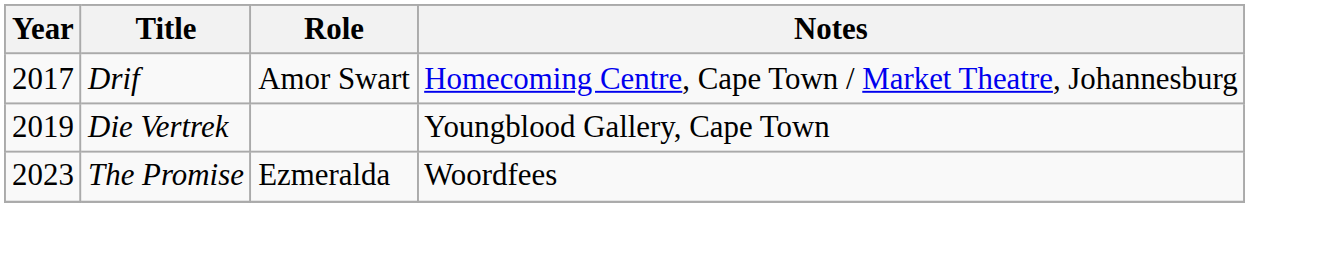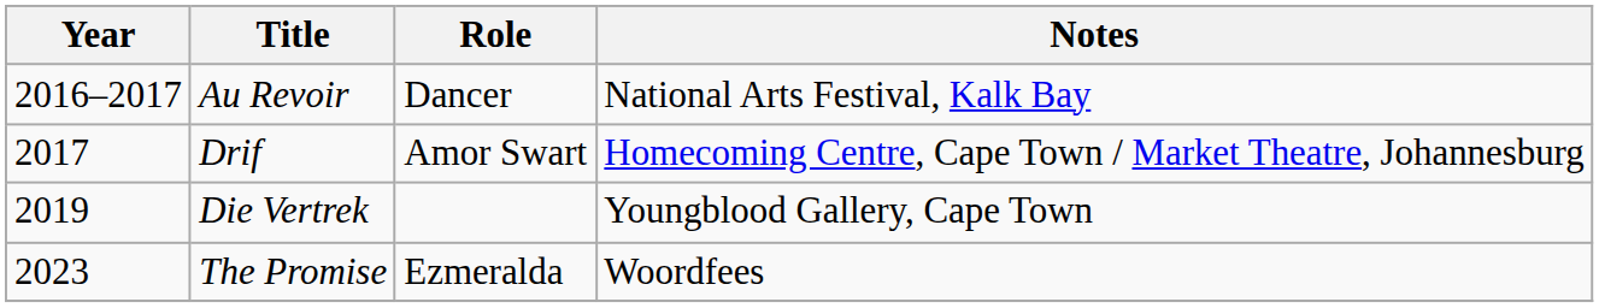+ row: 2016–2017 | Au Revoir | Dancer | National Arts Festival, Kalk Bay
